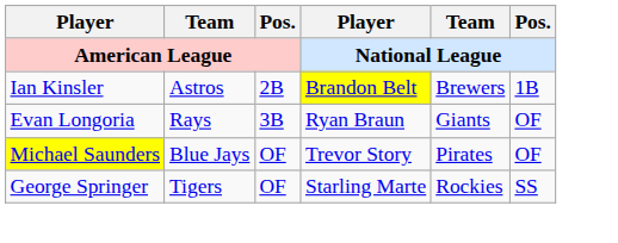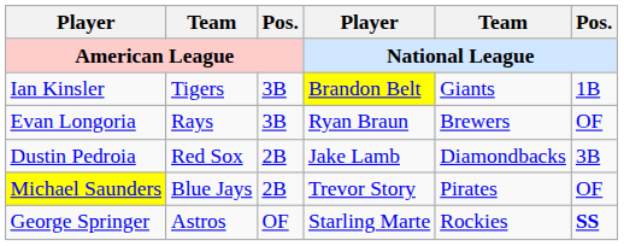Ian Kinsler | Team / American League: Astros -> Tigers
Ian Kinsler | Pos. / American League: 2B -> 3B
Ian Kinsler | Team / National League: Brewers -> Giants
Evan Longoria | Team / National League: Giants -> Brewers
+ row: Dustin Pedroia | Red Sox | 2B | Jake Lamb | Diamondbacks | 3B
Michael Saunders | Pos. / American League: OF -> 2B
George Springer | Team / American League: Tigers -> Astros
George Springer | Pos. / National League: normal -> bold
